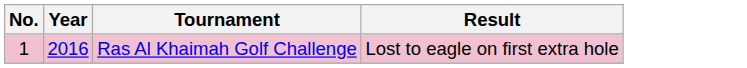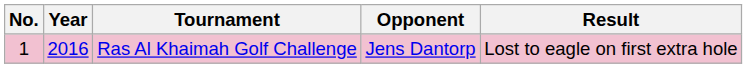+ column: Opponent | Jens Dantorp
